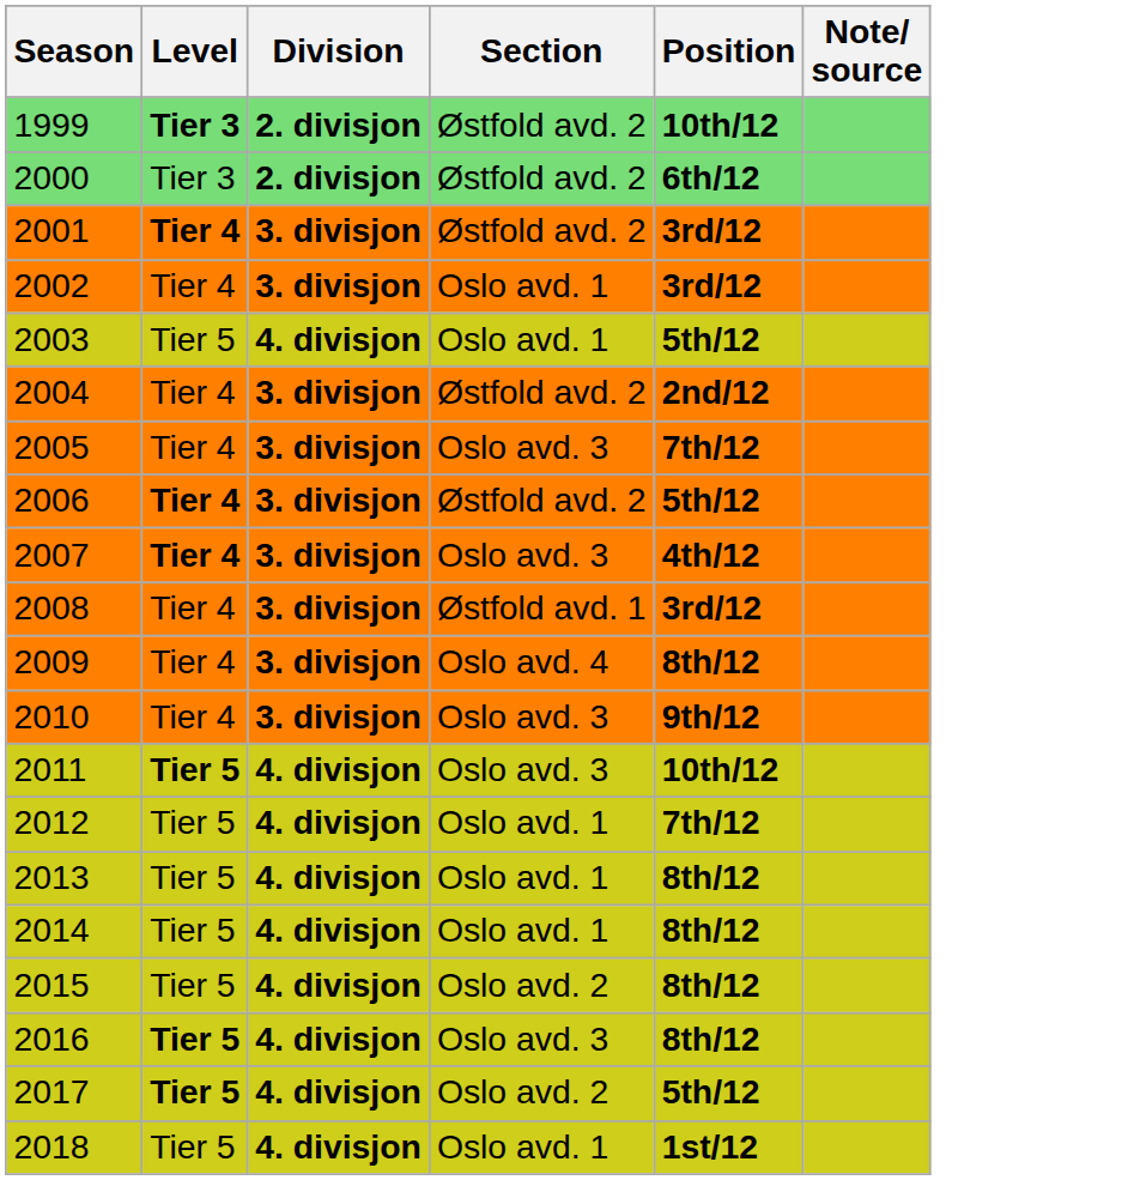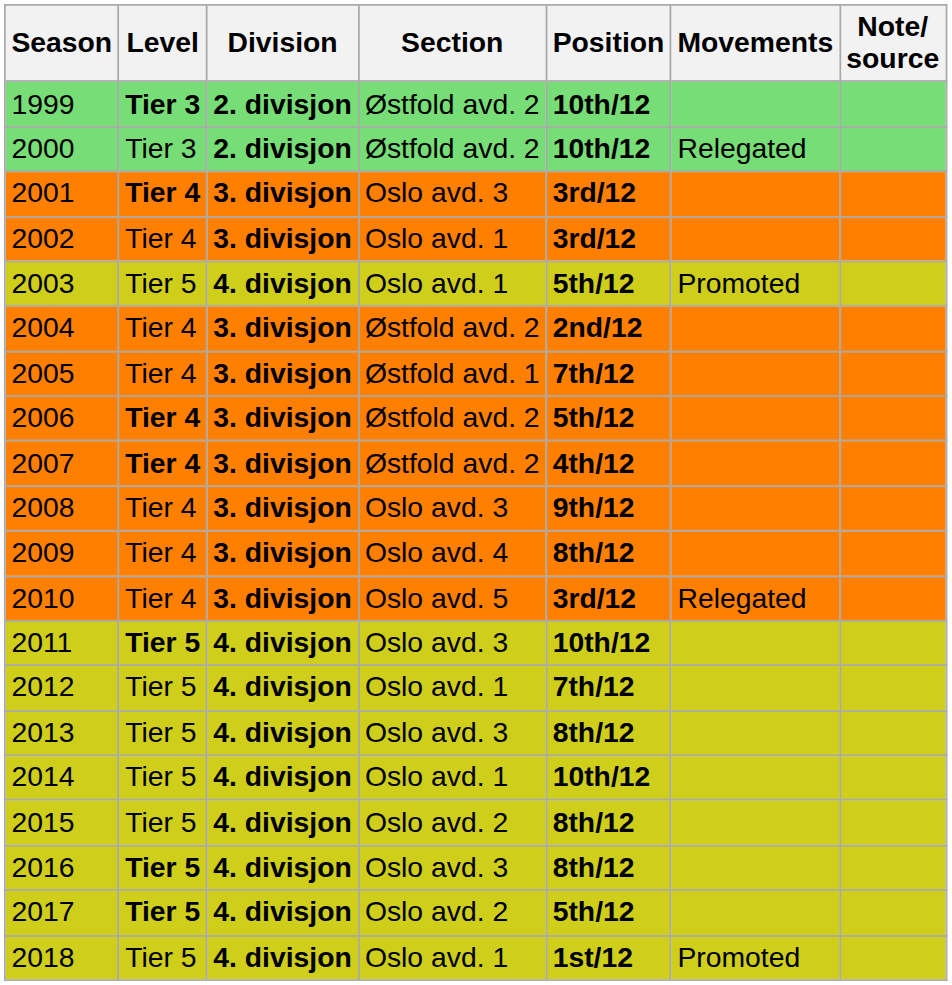+ column: Movements | Relegated | Promoted | Relegated | Promoted
2000 | Position: 6th/12 -> 10th/12
2001 | Section: Østfold avd. 2 -> Oslo avd. 3
2005 | Section: Oslo avd. 3 -> Østfold avd. 1
2007 | Section: Oslo avd. 3 -> Østfold avd. 2
2008 | Section: Østfold avd. 1 -> Oslo avd. 3
2008 | Position: 3rd/12 -> 9th/12
2010 | Section: Oslo avd. 3 -> Oslo avd. 5
2010 | Position: 9th/12 -> 3rd/12
2013 | Section: Oslo avd. 1 -> Oslo avd. 3
2014 | Position: 8th/12 -> 10th/12
